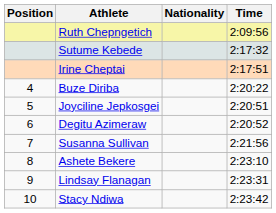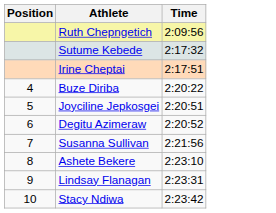- column: Nationality
